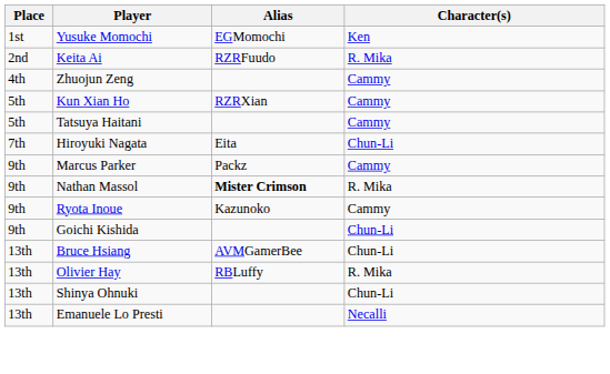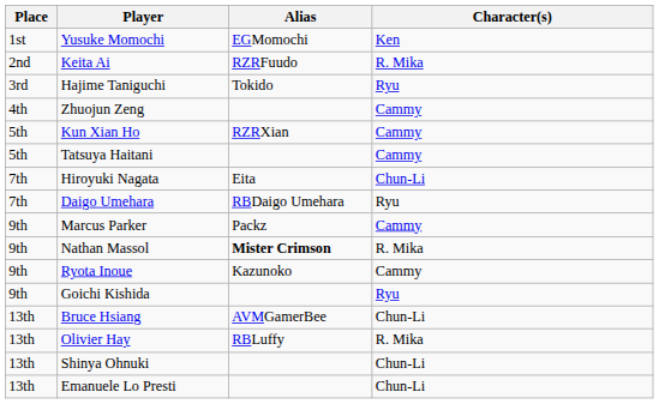+ row: 3rd | Hajime Taniguchi | Tokido | Ryu
+ row: 7th | Daigo Umehara | RBDaigo Umehara | Ryu
Goichi Kishida | Character(s): Chun-Li -> Ryu
Emanuele Lo Presti | Character(s): Necalli -> Chun-Li
